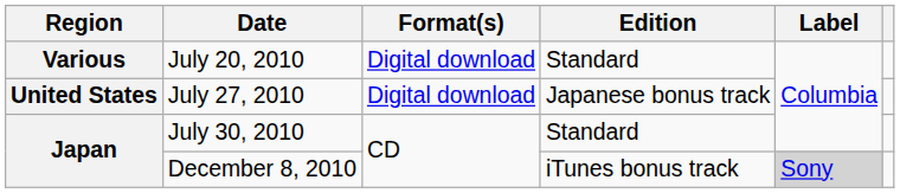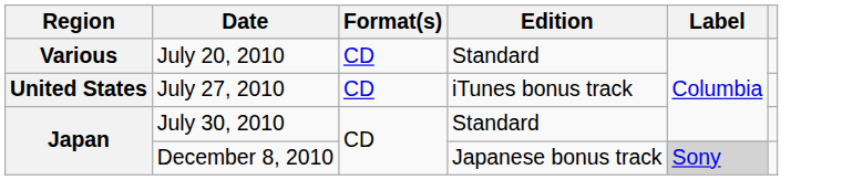July 20, 2010 | Format(s): Digital download -> CD
July 27, 2010 | Format(s): Digital download -> CD
July 27, 2010 | Edition: Japanese bonus track -> iTunes bonus track
December 8, 2010 | Edition: iTunes bonus track -> Japanese bonus track
